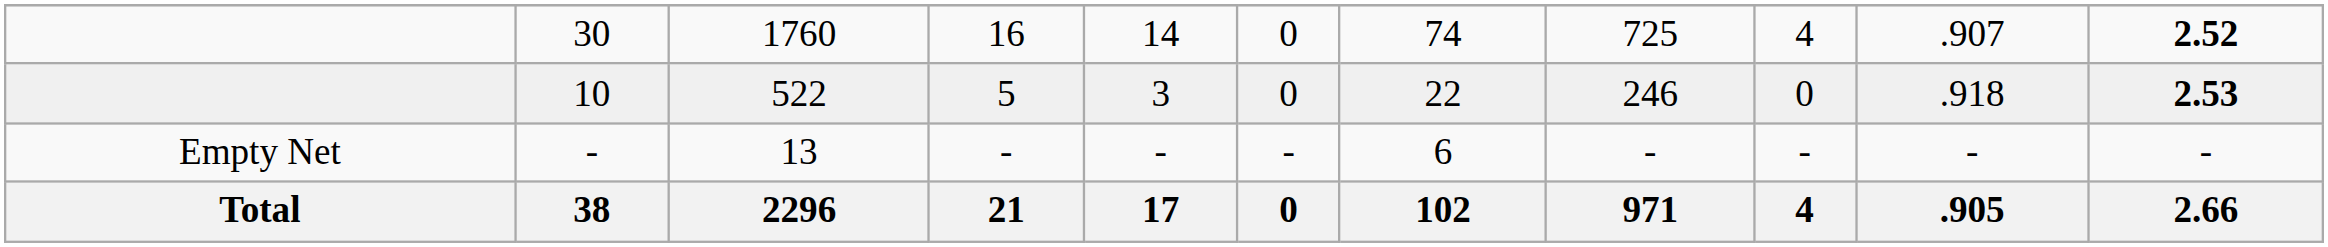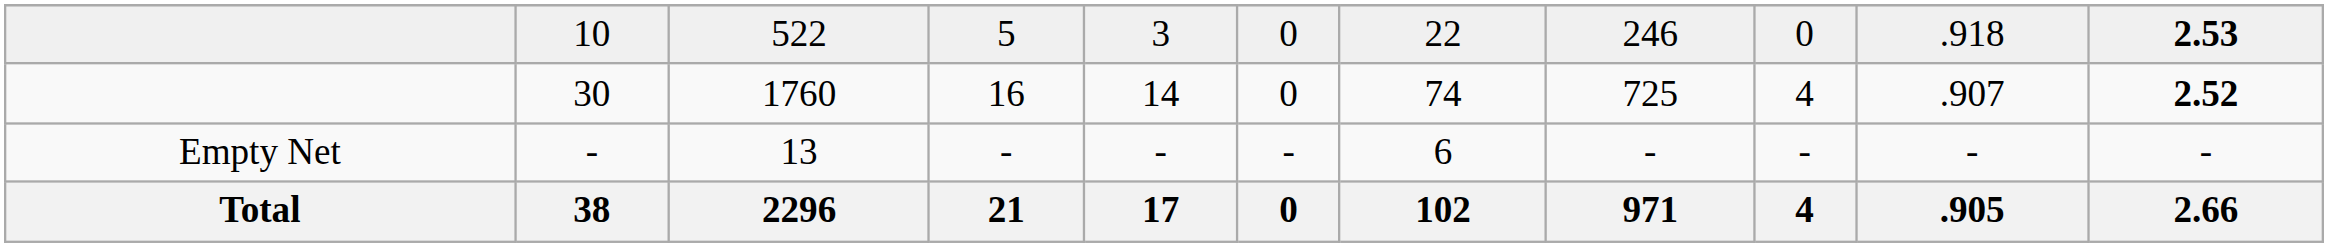rows swapped: 30 <-> 10
